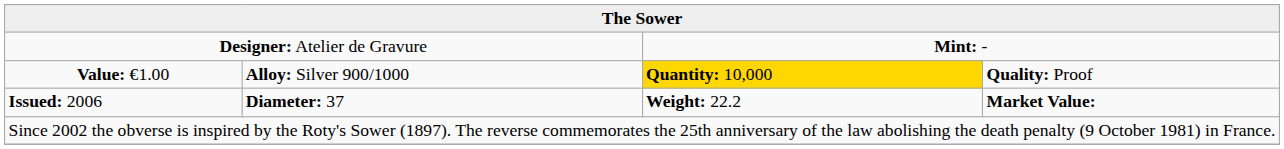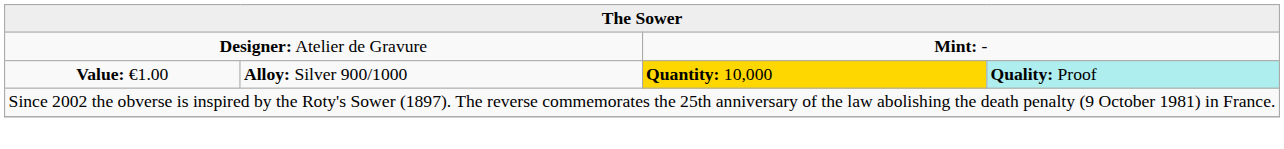Value: €1.00 | column 4: no background -> paleturquoise background
- row: Issued: 2006 | Diameter: 37 | Weight: 22.2 | Market Value:
